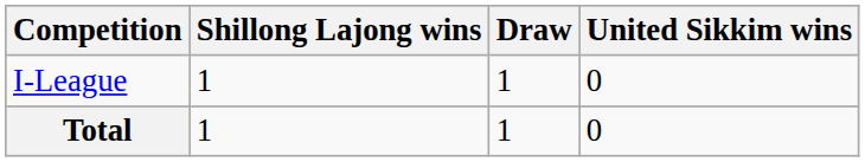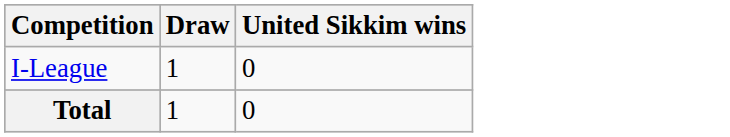- column: Shillong Lajong wins | 1 | 1
